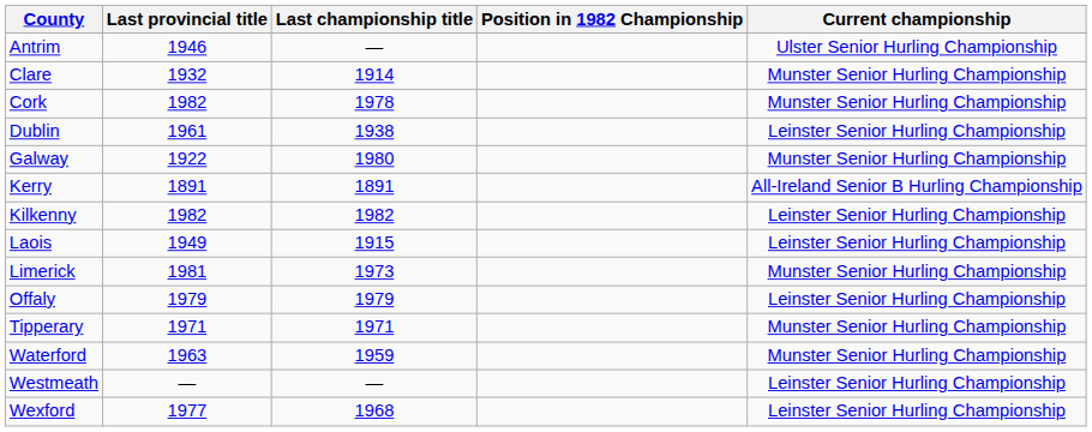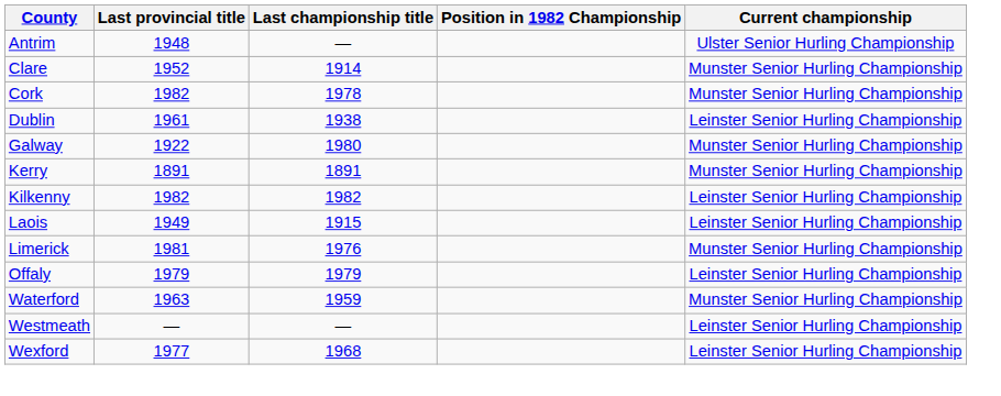Antrim | Last provincial title: 1946 -> 1948
Clare | Last provincial title: 1932 -> 1952
Kerry | Current championship: All-Ireland Senior B Hurling Championship -> Munster Senior Hurling Championship
Limerick | Last championship title: 1973 -> 1976
- row: Tipperary | 1971 | 1971 | Munster Senior Hurling Championship
